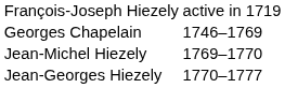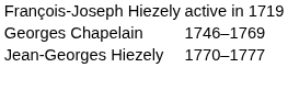- row: Jean-Michel Hiezely | 1769–1770
